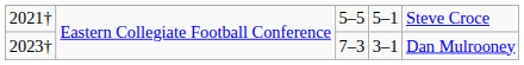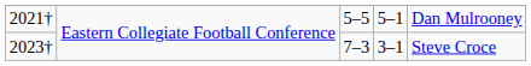2021† | column 5: Steve Croce -> Dan Mulrooney
2023† | column 5: Dan Mulrooney -> Steve Croce
